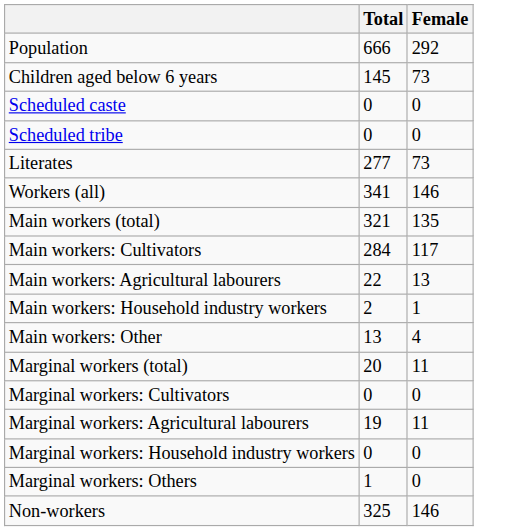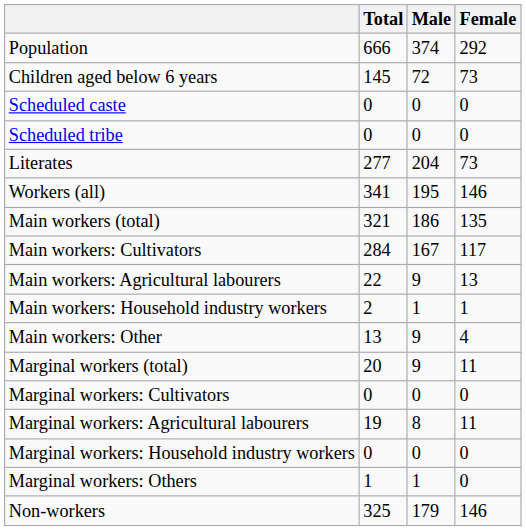+ column: Male | 374 | 72 | 0 | 0 | 204 | 195 | 186 | 167 | 9 | 1 | 9 | 9 | 0 | 8 | 0 | 1 | 179
